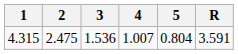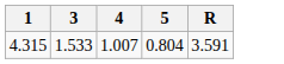- column: 2 | 2.475
4.315 | 3: 1.536 -> 1.533
